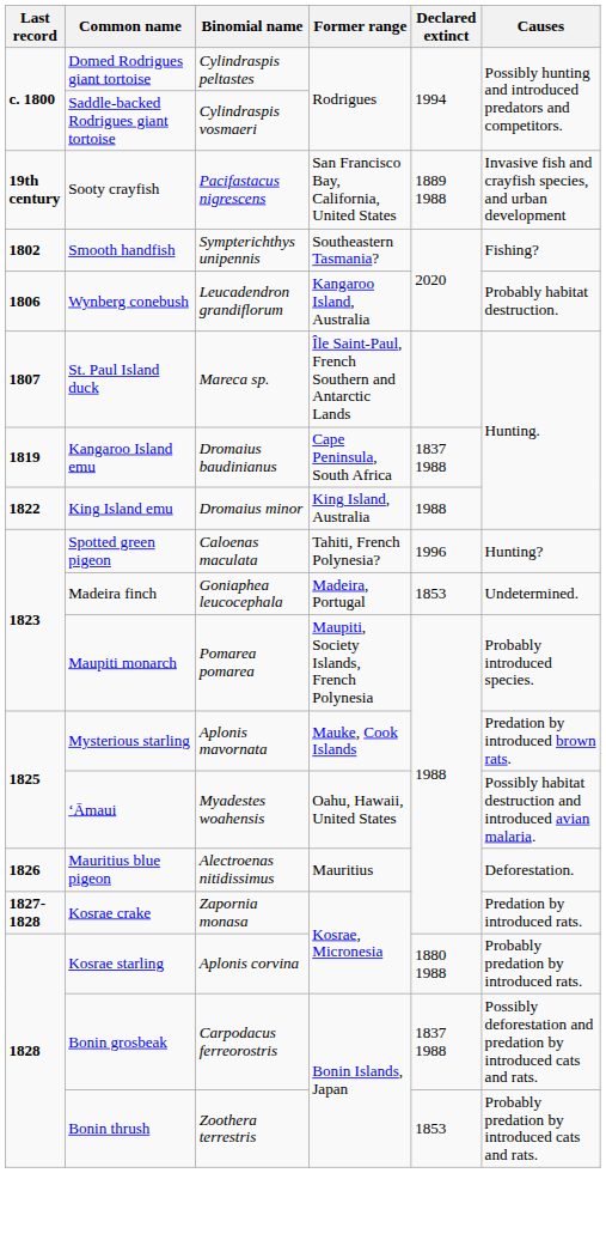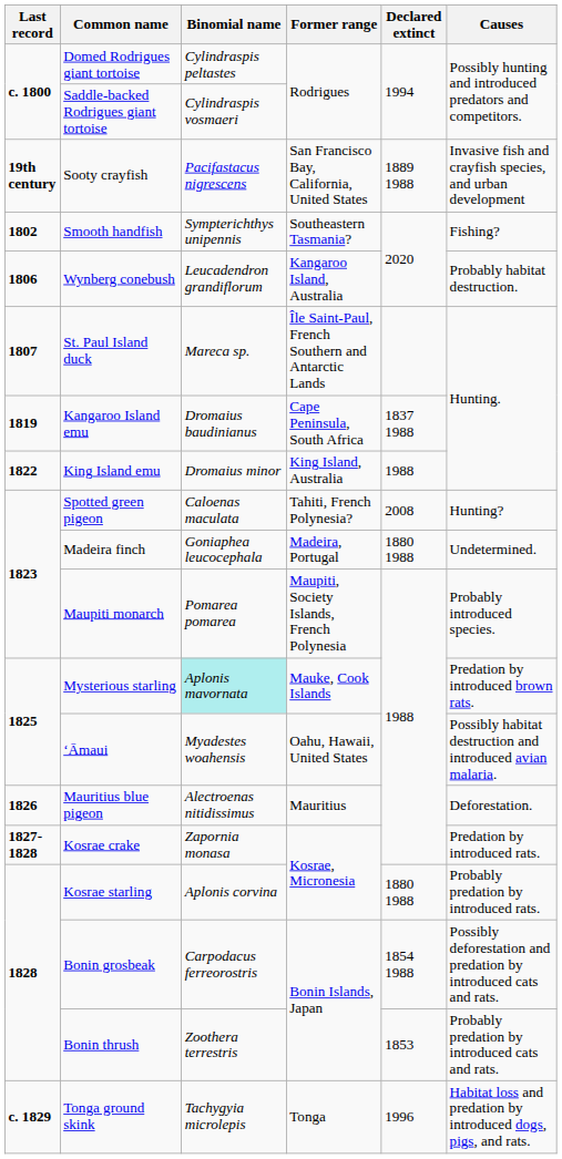Spotted green pigeon | Declared extinct: 1996 -> 2008
Madeira finch | Declared extinct: 1853 -> 1880 1988
Mysterious starling | Binomial name: no background -> paleturquoise background
Bonin grosbeak | Declared extinct: 1837 1988 -> 1854 1988
+ row: c. 1829 | Tonga ground skink | Tachygyia microlepis | Tonga | 1996 | Habitat loss and predation by introduced dogs, pigs, and rats.
